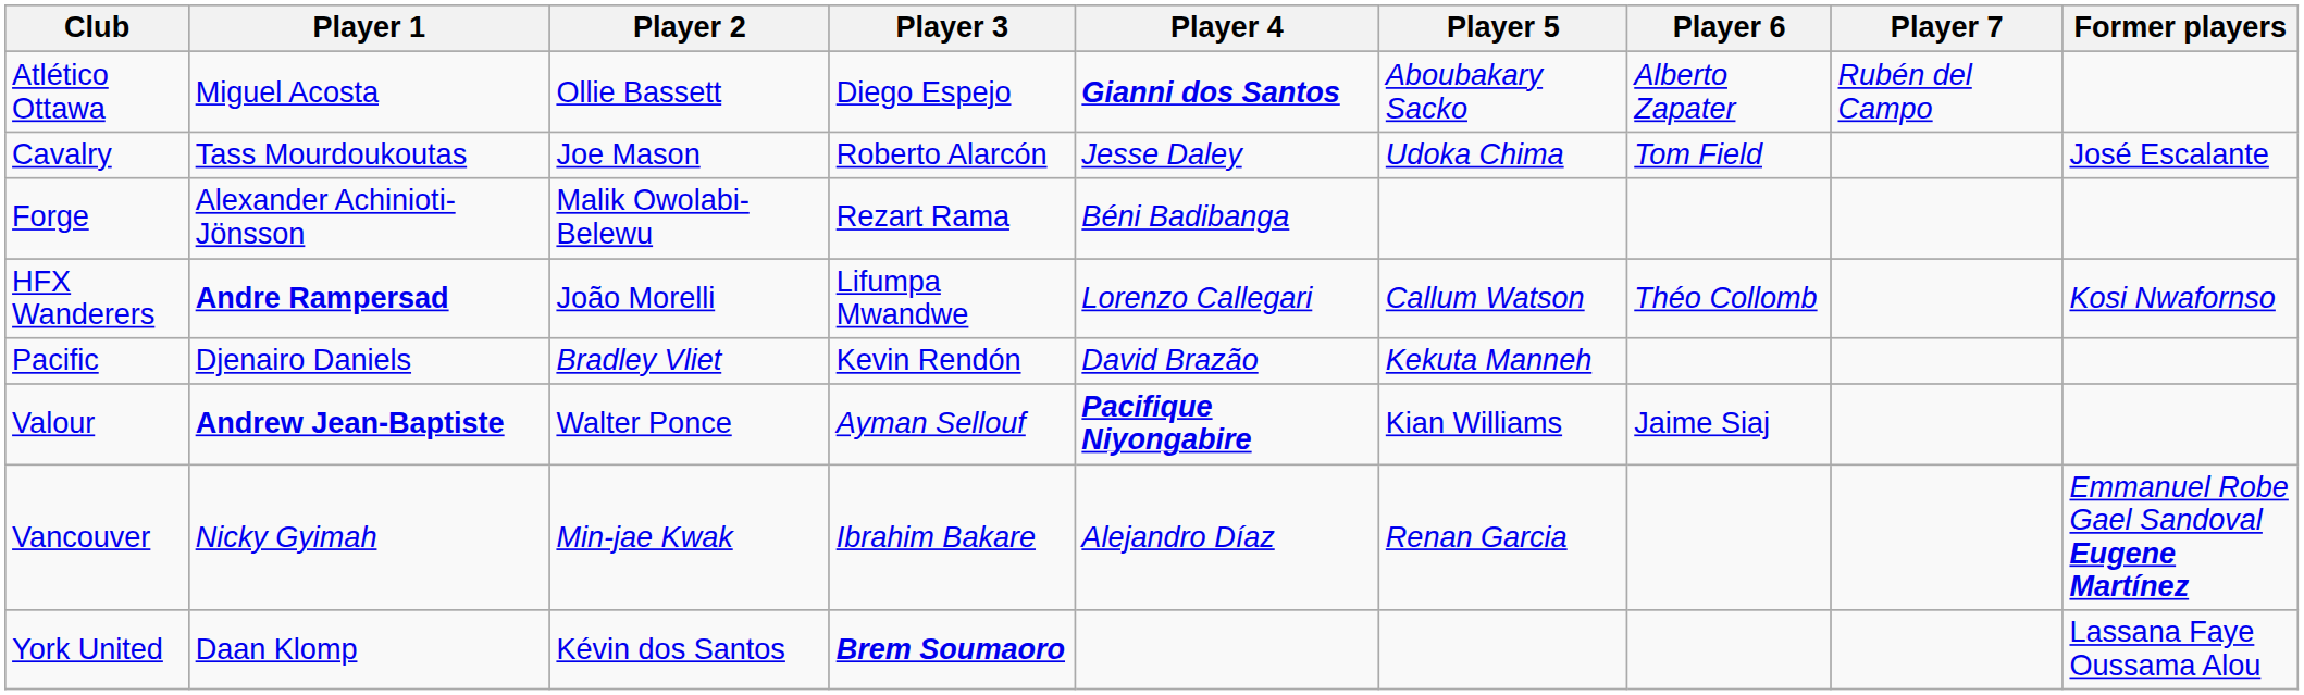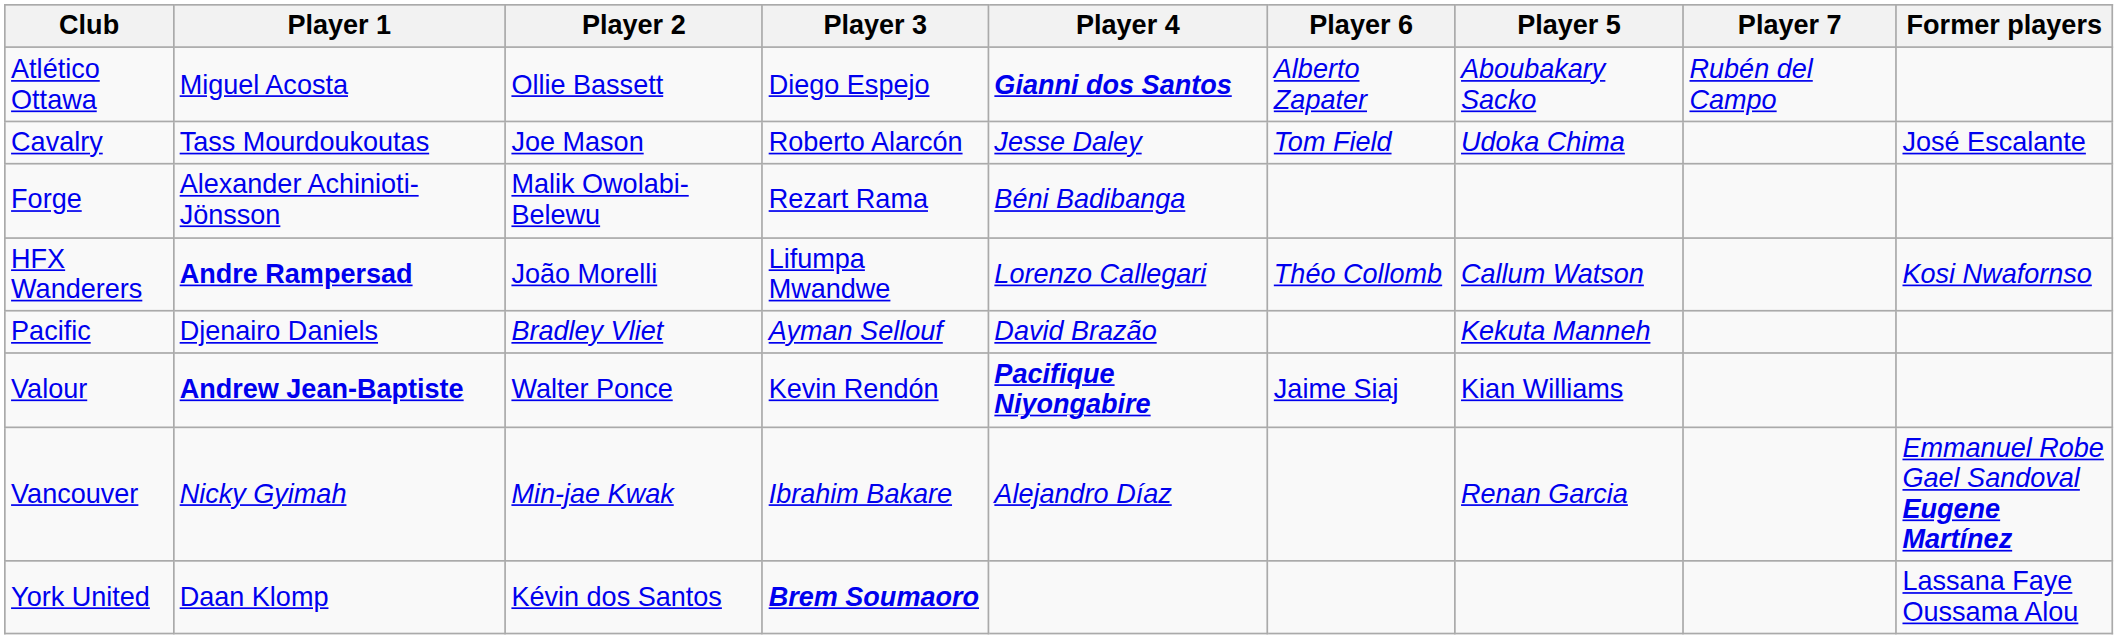columns swapped: Player 5 <-> Player 6
Pacific | Player 3: Kevin Rendón -> Ayman Sellouf
Valour | Player 3: Ayman Sellouf -> Kevin Rendón
